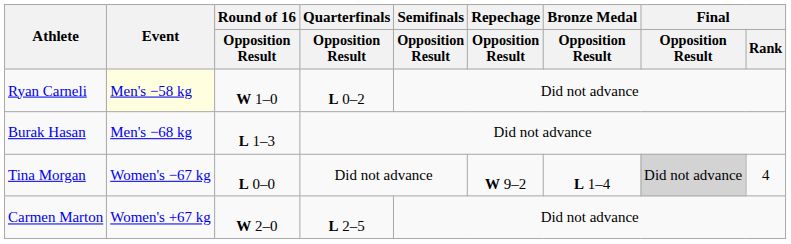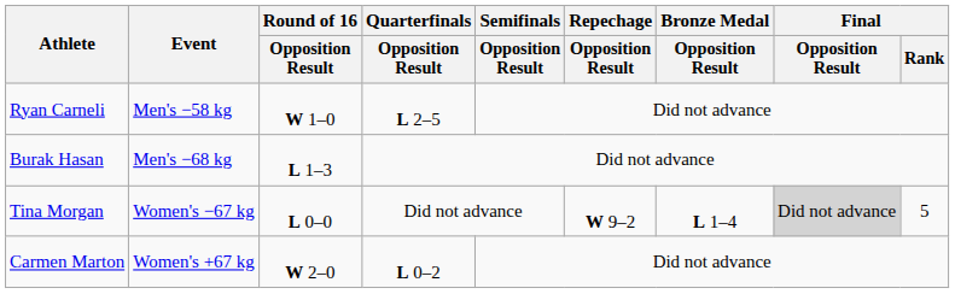Ryan Carneli | Event: lightyellow background -> no background
Ryan Carneli | Quarterfinals / Opposition Result: L 0–2 -> L 2–5
Tina Morgan | Final / Rank: 4 -> 5
Carmen Marton | Quarterfinals / Opposition Result: L 2–5 -> L 0–2
